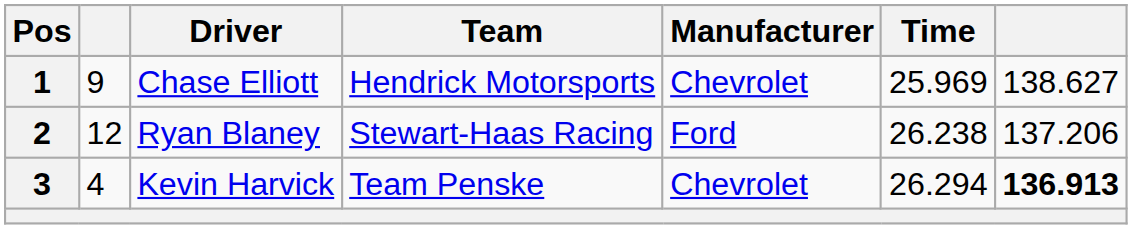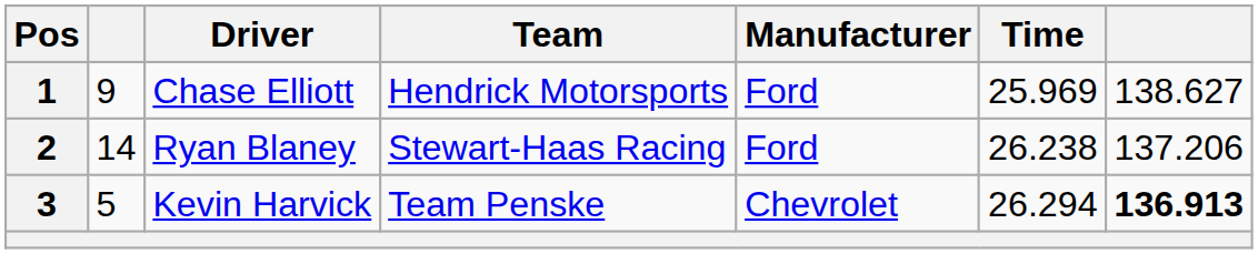1 | Manufacturer: Chevrolet -> Ford
2 | column 2: 12 -> 14
3 | column 2: 4 -> 5
